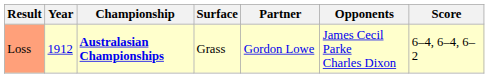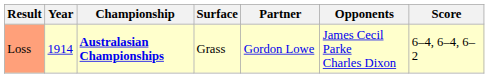Loss | Year: 1912 -> 1914
